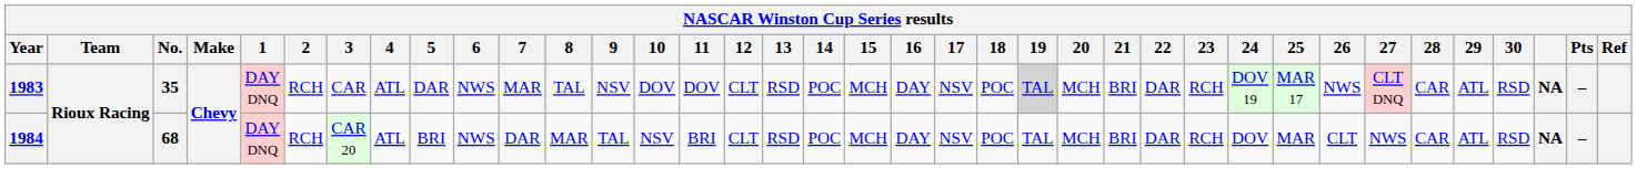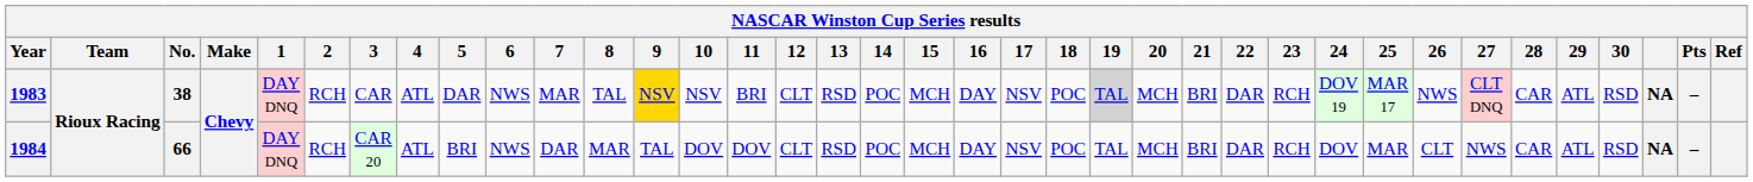1983 | No.: 35 -> 38
1983 | 9: no background -> gold background
1983 | 10: DOV -> NSV
1983 | 11: DOV -> BRI
1984 | No.: 68 -> 66
1984 | 10: NSV -> DOV
1984 | 11: BRI -> DOV
